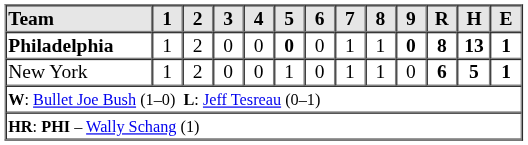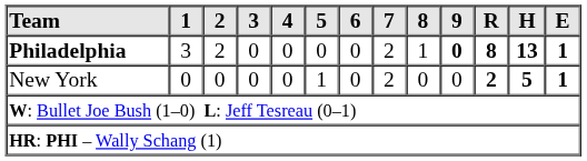Philadelphia | 1: 1 -> 3
Philadelphia | 5: bold -> normal
Philadelphia | 7: 1 -> 2
New York | 1: 1 -> 0
New York | 2: 2 -> 0
New York | 7: 1 -> 2
New York | 8: 1 -> 0
New York | R: 6 -> 2
